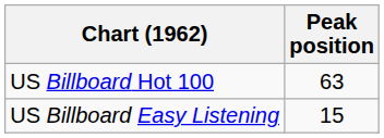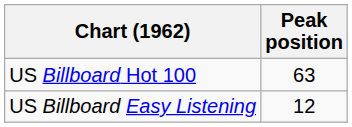US Billboard Easy Listening | Peak position: 15 -> 12
